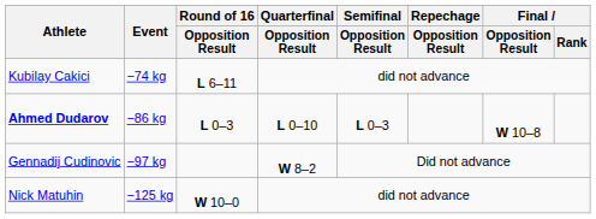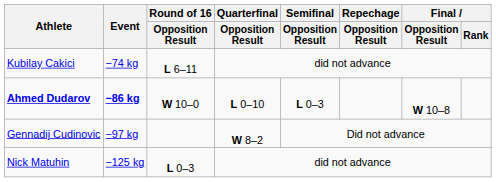Ahmed Dudarov | Event: normal -> bold
Ahmed Dudarov | Round of 16 / Opposition Result: L 0–3 -> W 10–0
Nick Matuhin | Round of 16 / Opposition Result: W 10–0 -> L 0–3
